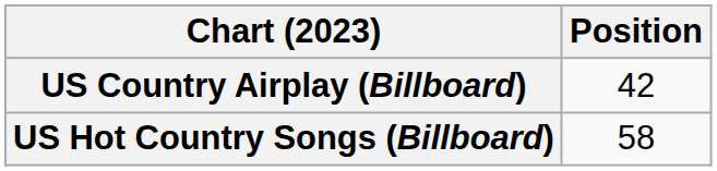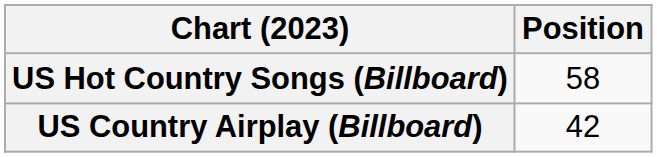rows swapped: US Country Airplay (Billboard) <-> US Hot Country Songs (Billboard)
